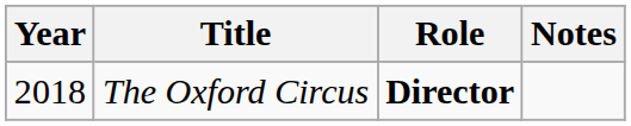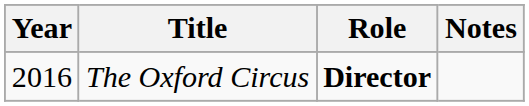The Oxford Circus | Year: 2018 -> 2016
